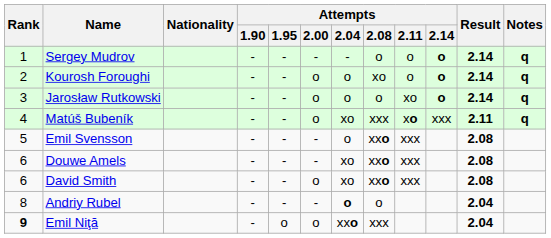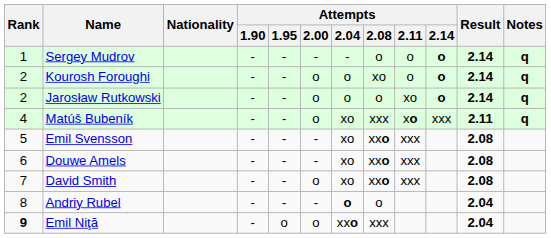Jarosław Rutkowski | Rank: 3 -> 2
Emil Svensson | Attempts / 2.04: o -> xo
David Smith | Rank: 6 -> 7
